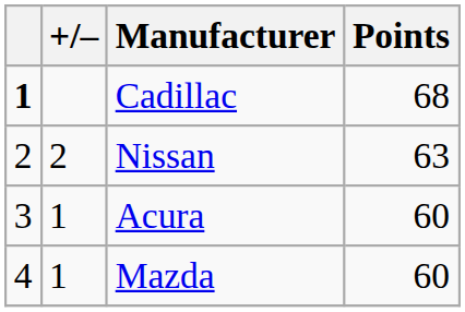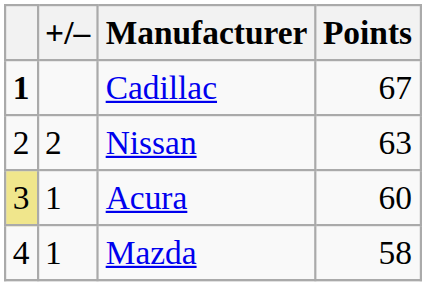Cadillac | Points: 68 -> 67
Acura | column 1: no background -> khaki background
Mazda | Points: 60 -> 58
